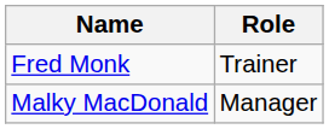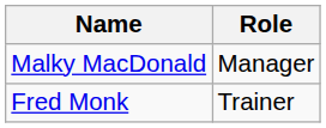rows swapped: Malky MacDonald <-> Fred Monk
